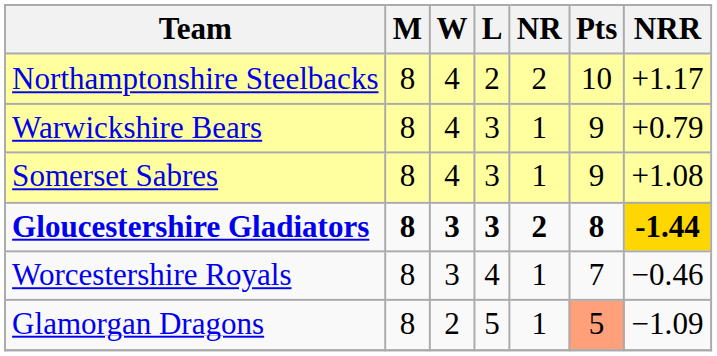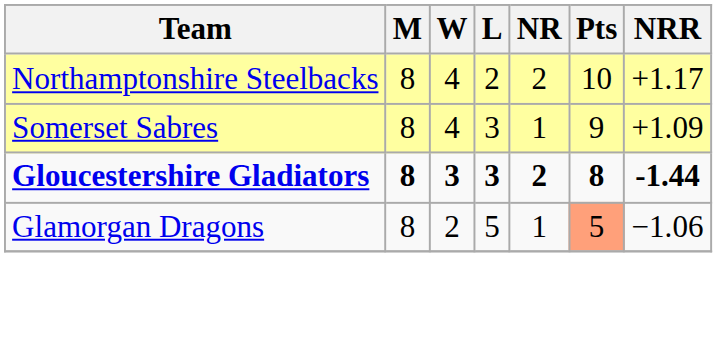- row: Warwickshire Bears | 8 | 4 | 3 | 1 | 9 | +0.79
Somerset Sabres | NRR: +1.08 -> +1.09
Gloucestershire Gladiators | NRR: gold background -> no background
- row: Worcestershire Royals | 8 | 3 | 4 | 1 | 7 | −0.46
Glamorgan Dragons | NRR: −1.09 -> −1.06
